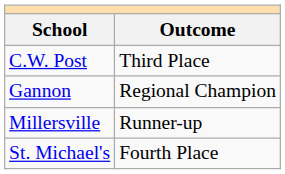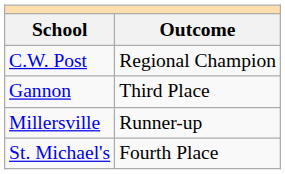C.W. Post | Outcome: Third Place -> Regional Champion
Gannon | Outcome: Regional Champion -> Third Place
